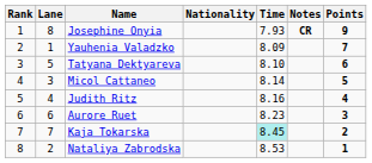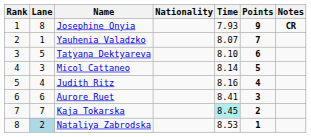columns swapped: Notes <-> Points
Yauhenia Valadzko | Time: 8.09 -> 8.07
Aurore Ruet | Time: 8.23 -> 8.41
Nataliya Zabrodska | Lane: no background -> lightblue background
